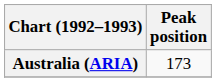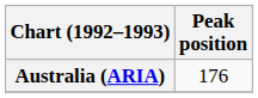Australia (ARIA) | Peak position: 173 -> 176
